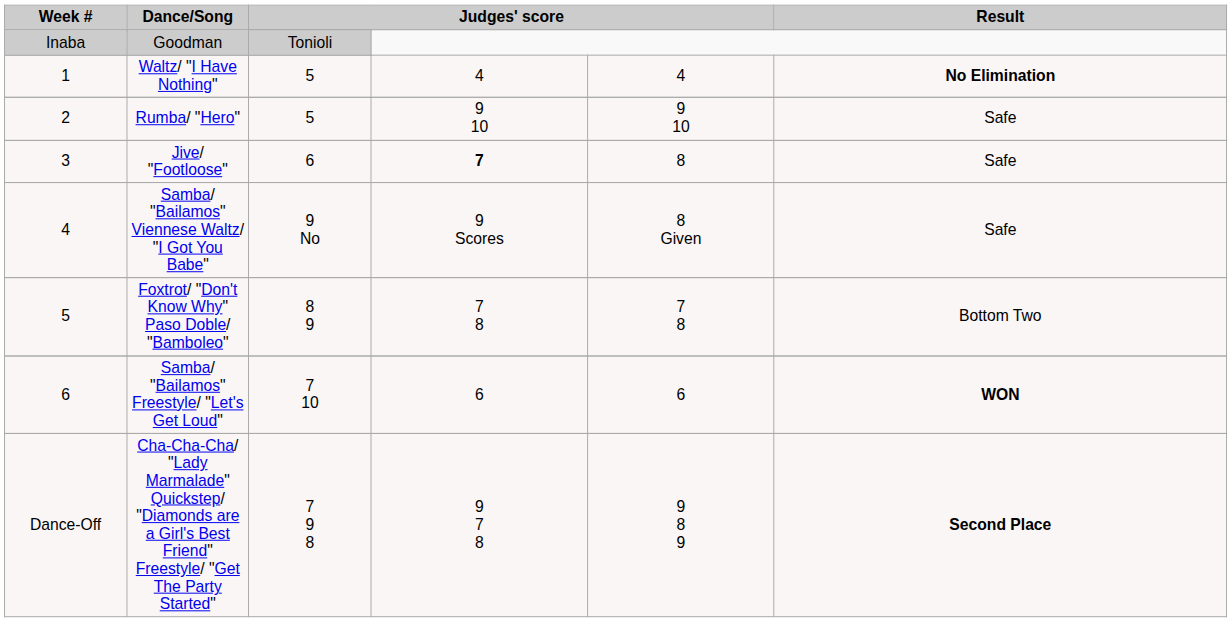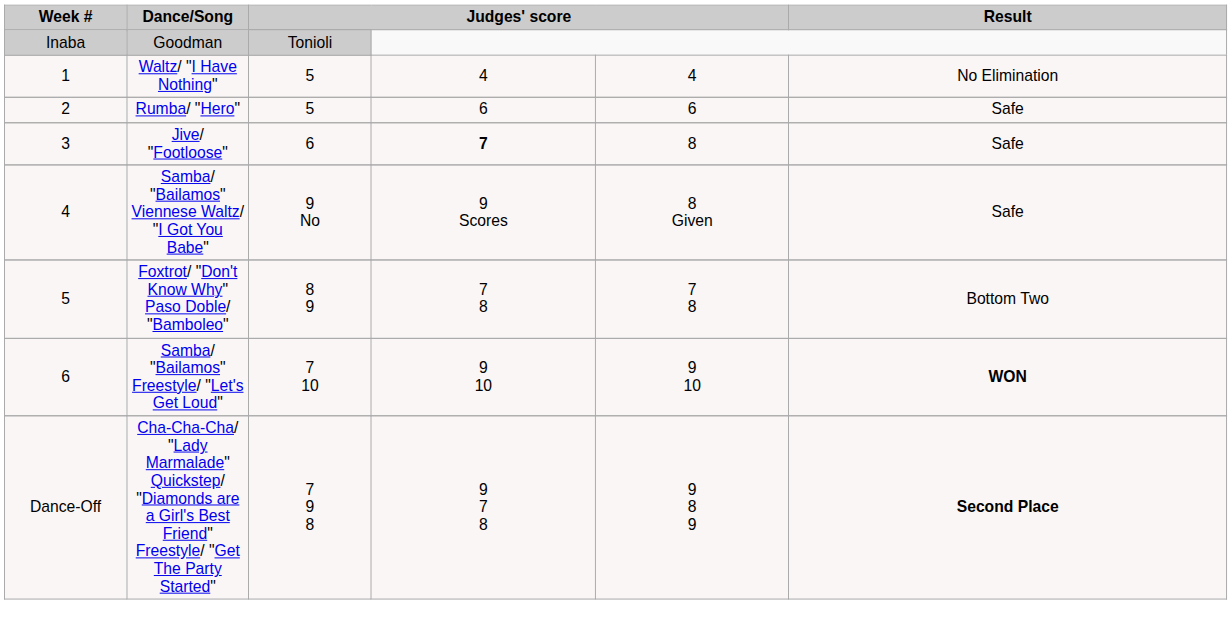Waltz/ "I Have Nothing" | Result: bold -> normal
Rumba/ "Hero" | column 4: 9 10 -> 6
Rumba/ "Hero" | column 5: 9 10 -> 6
Samba/ "Bailamos" Freestyle/ "Let's Get Loud" | column 4: 6 -> 9 10
Samba/ "Bailamos" Freestyle/ "Let's Get Loud" | column 5: 6 -> 9 10
